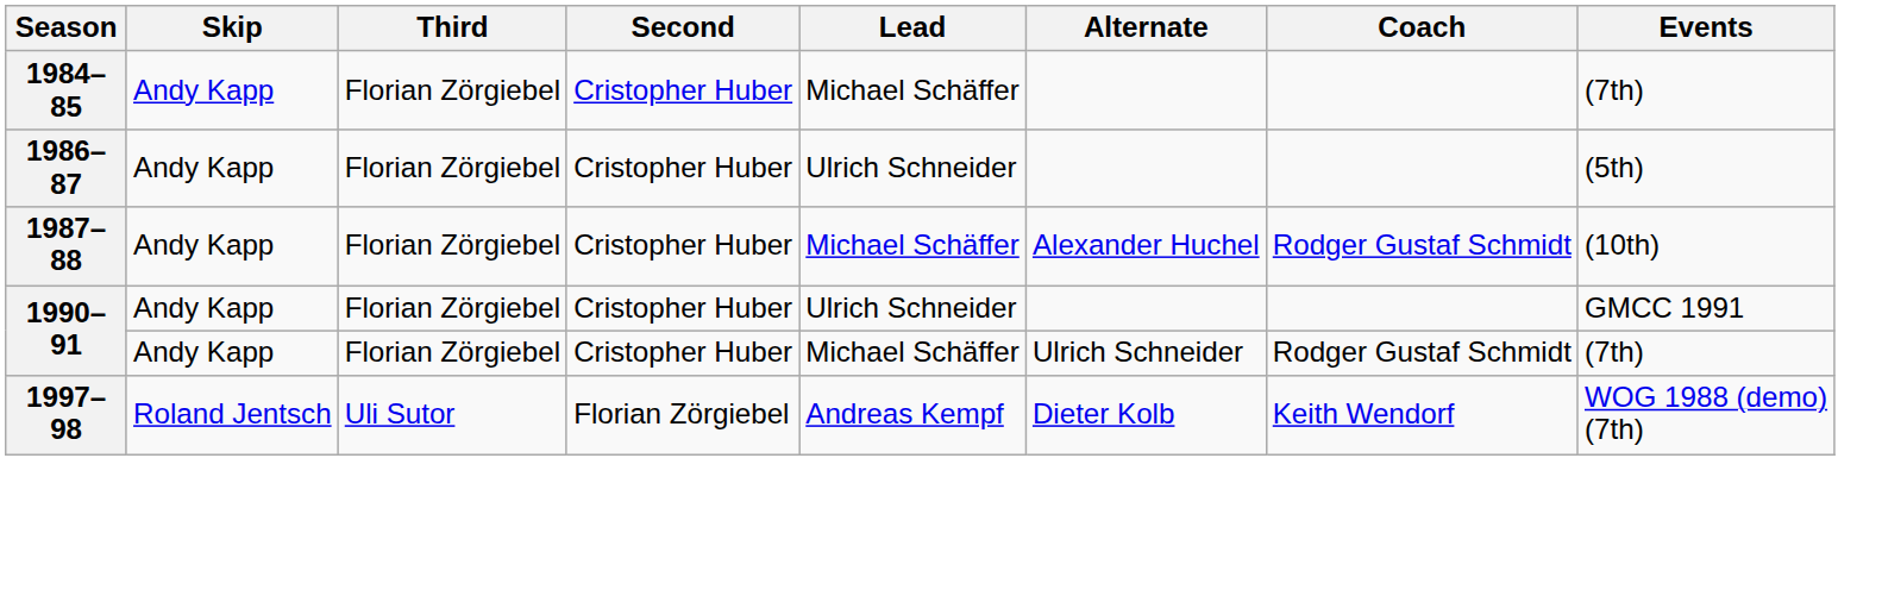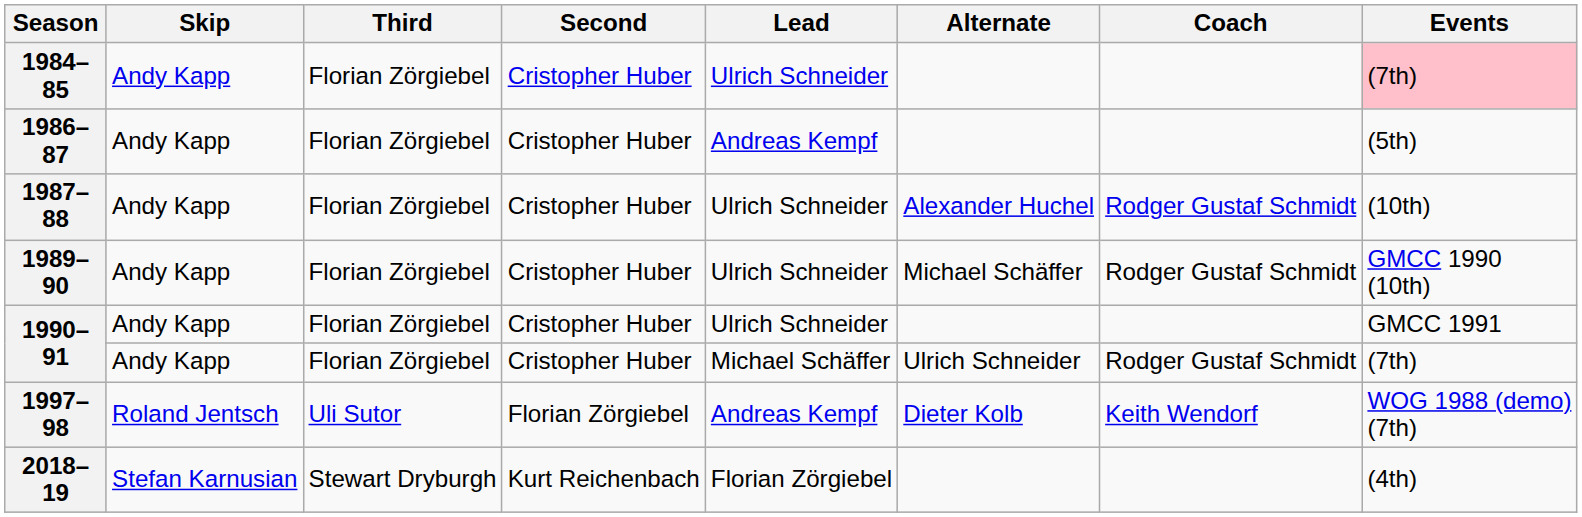1984–85 | Lead: Michael Schäffer -> Ulrich Schneider
1984–85 | Events: no background -> pink background
1986–87 | Lead: Ulrich Schneider -> Andreas Kempf
1987–88 | Lead: Michael Schäffer -> Ulrich Schneider
+ row: 1989–90 | Andy Kapp | Florian Zörgiebel | Cristopher Huber | Ulrich Schneider | Michael Schäffer | Rodger Gustaf Schmidt | GMCC 1990 (10th)
+ row: 2018–19 | Stefan Karnusian | Stewart Dryburgh | Kurt Reichenbach | Florian Zörgiebel | (4th)
